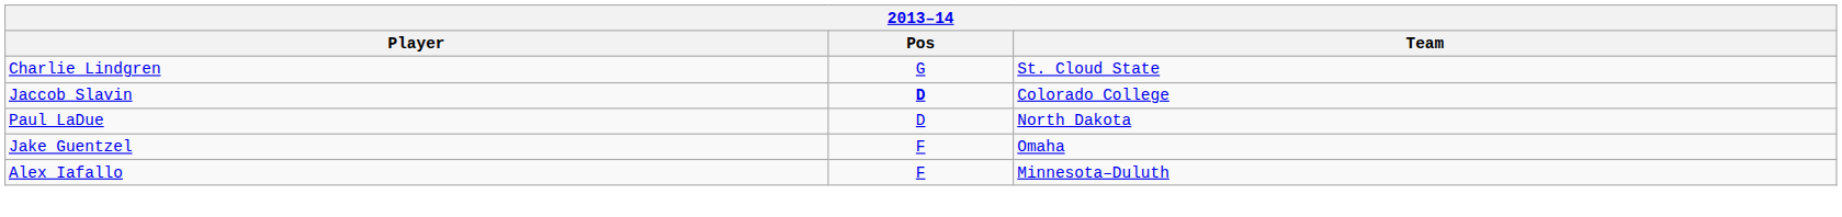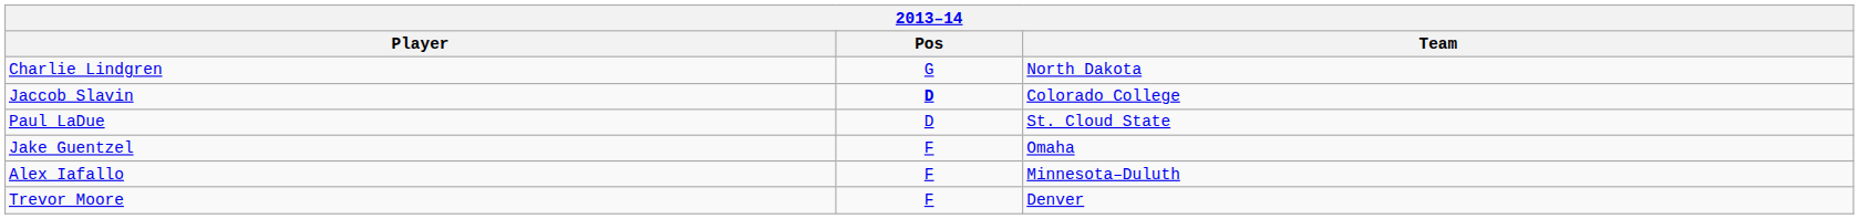Charlie Lindgren | Team: St. Cloud State -> North Dakota
Paul LaDue | Team: North Dakota -> St. Cloud State
+ row: Trevor Moore | F | Denver
